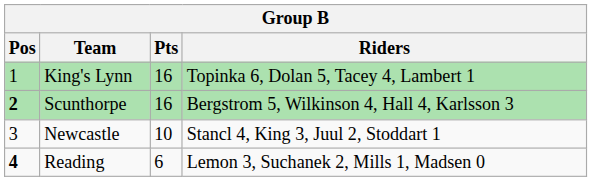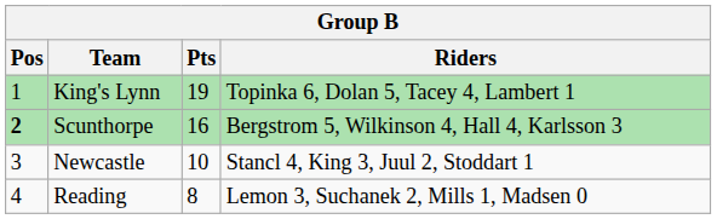King's Lynn | Pts: 16 -> 19
Reading | Pos: bold -> normal
Reading | Pts: 6 -> 8
